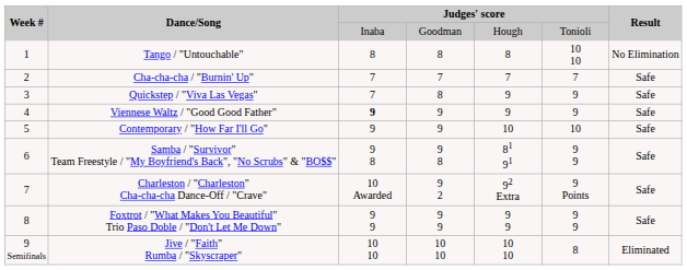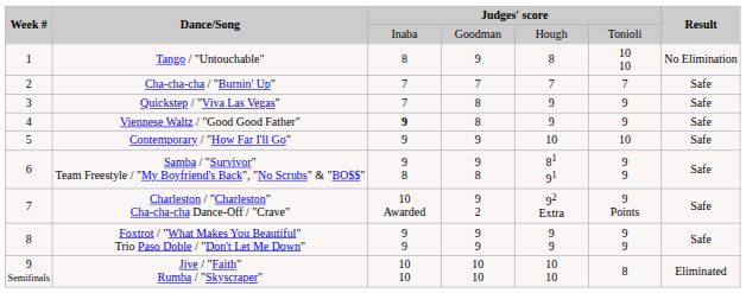Tango / "Untouchable" | column 4: 8 -> 9
Viennese Waltz / "Good Good Father" | column 4: 9 -> 8
